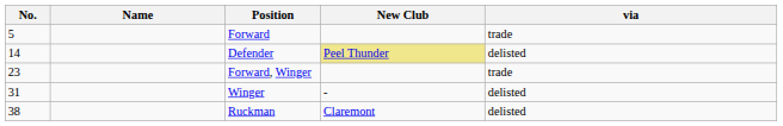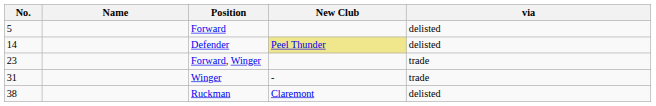Forward | via: trade -> delisted
Winger | via: delisted -> trade
